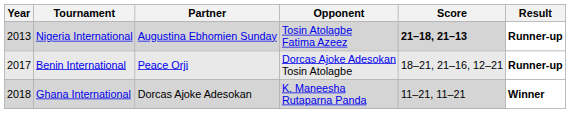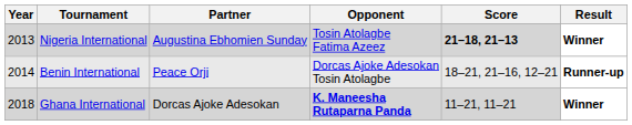Nigeria International | Result: Runner-up -> Winner
Benin International | Year: 2017 -> 2014
Ghana International | Opponent: normal -> bold
